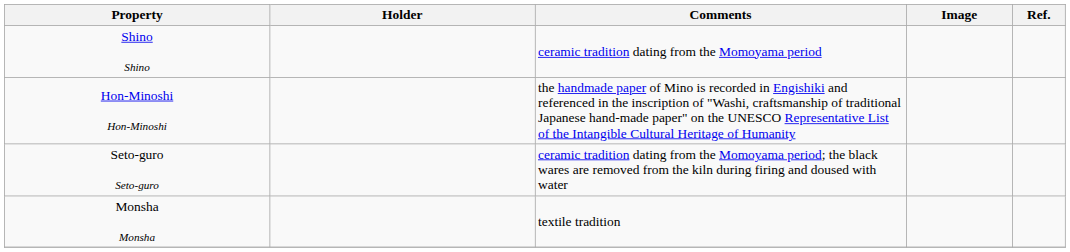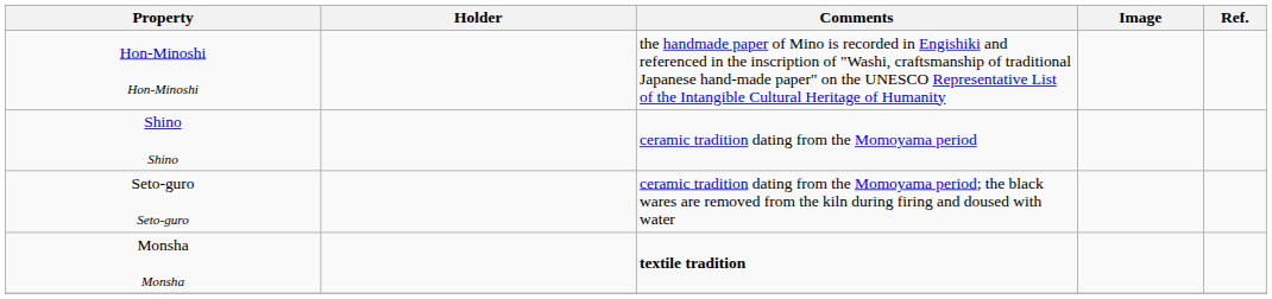rows swapped: Hon-Minoshi Hon-Minoshi <-> Shino Shino
Monsha Monsha | Comments: normal -> bold
